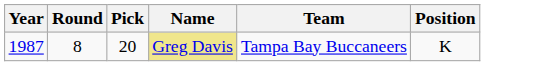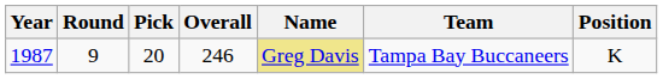+ column: Overall | 246
1987 | Round: 8 -> 9
